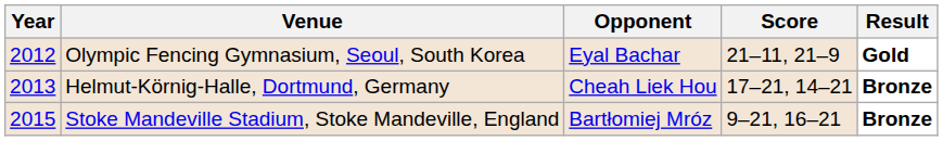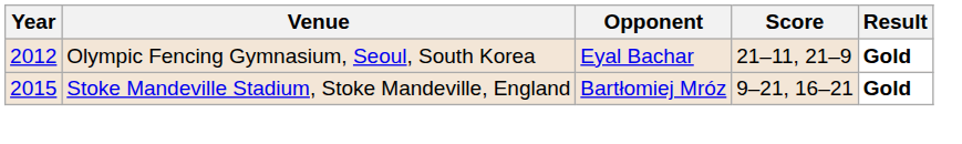- row: 2013 | Helmut-Körnig-Halle, Dortmund, Germany | Cheah Liek Hou | 17–21, 14–21 | Bronze
Stoke Mandeville Stadium, Stoke Mandeville, England | Result: Bronze -> Gold
